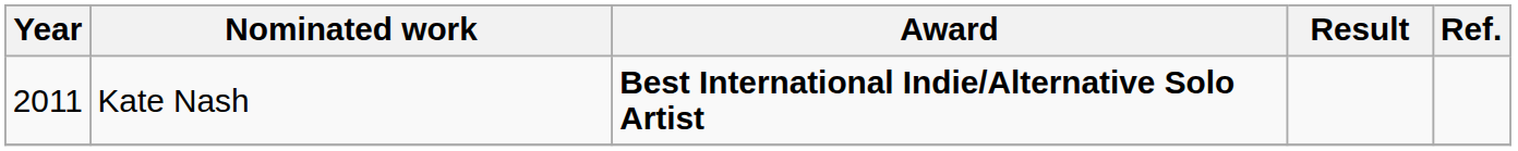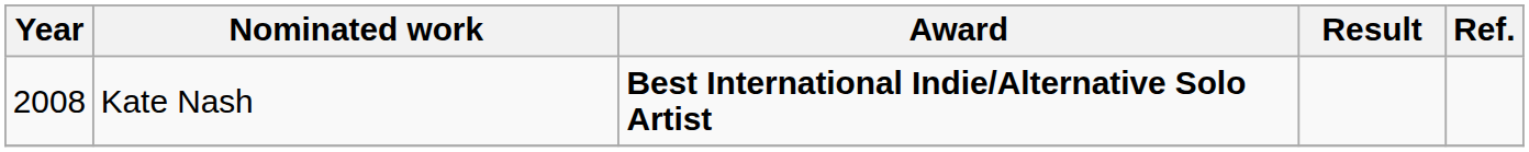Kate Nash | Year: 2011 -> 2008
